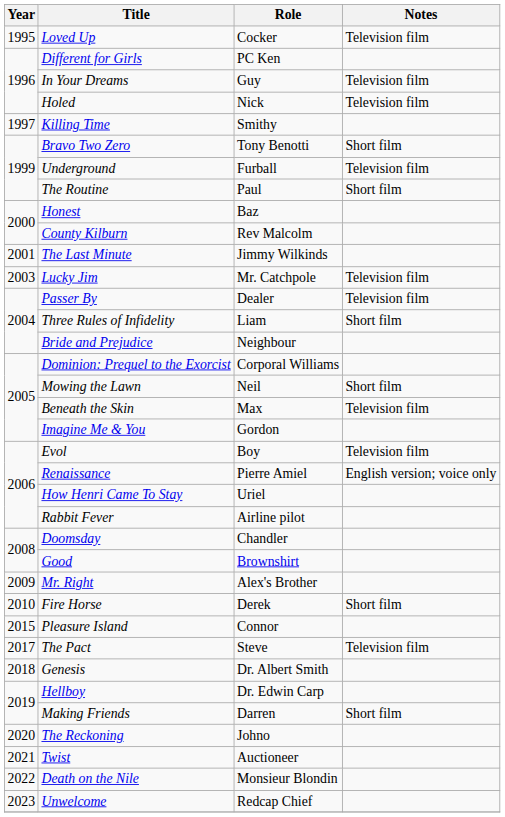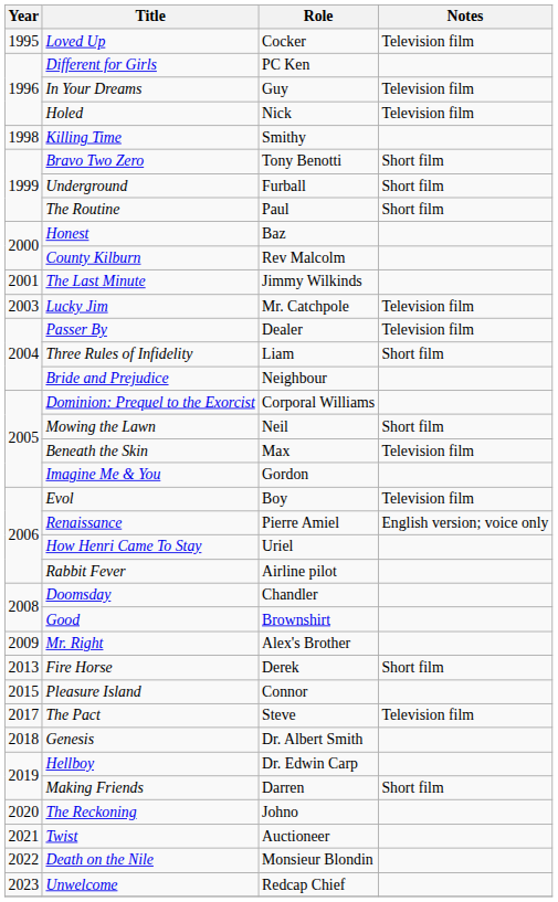Killing Time | Year: 1997 -> 1998
Underground | Notes: Television film -> Short film
Fire Horse | Year: 2010 -> 2013
